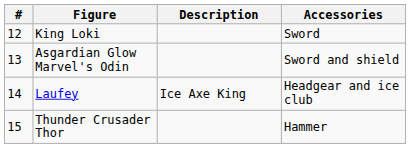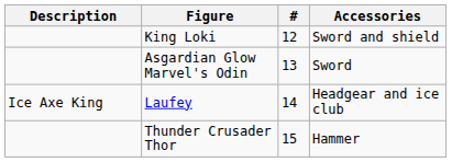columns swapped: # <-> Description
King Loki | Accessories: Sword -> Sword and shield
Asgardian Glow Marvel's Odin | Accessories: Sword and shield -> Sword
